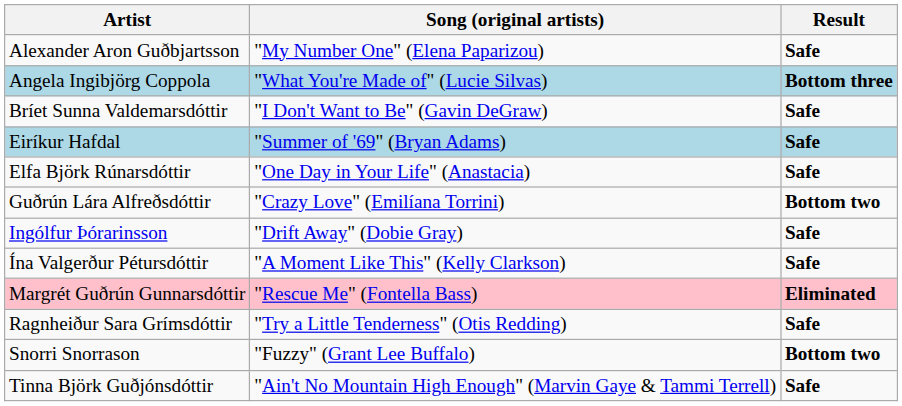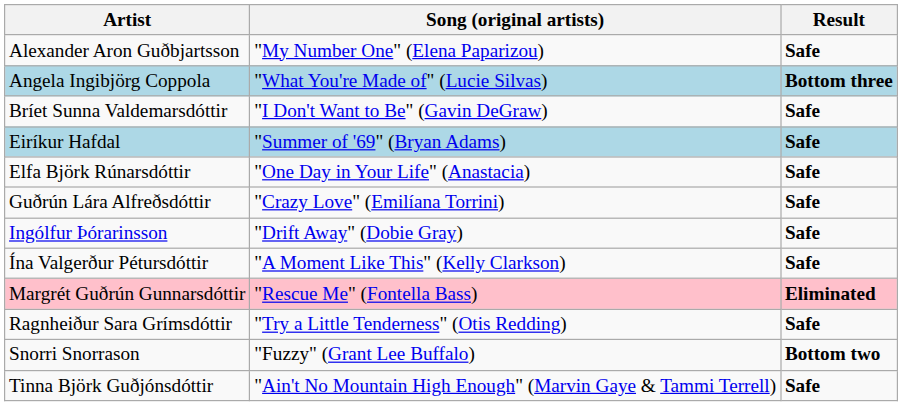Guðrún Lára Alfreðsdóttir | Result: Bottom two -> Safe
